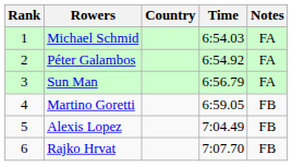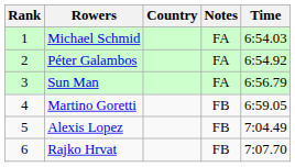columns swapped: Time <-> Notes
